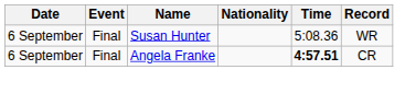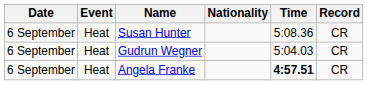Susan Hunter | Event: Final -> Heat
Susan Hunter | Record: WR -> CR
+ row: 6 September | Heat | Gudrun Wegner | 5:04.03 | CR
Angela Franke | Event: Final -> Heat
